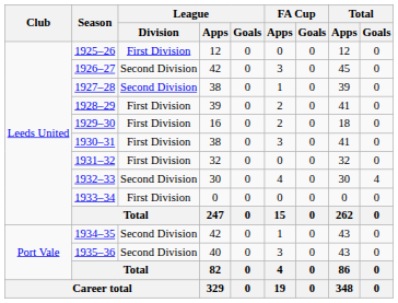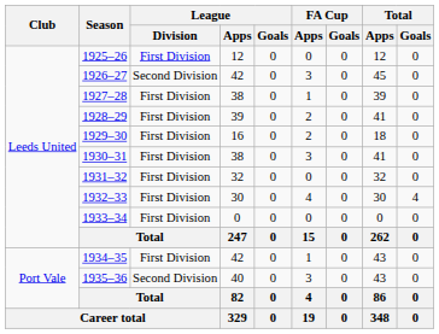1927–28 | League / Division: Second Division -> First Division
1932–33 | League / Division: Second Division -> First Division
1934–35 | League / Division: Second Division -> First Division
